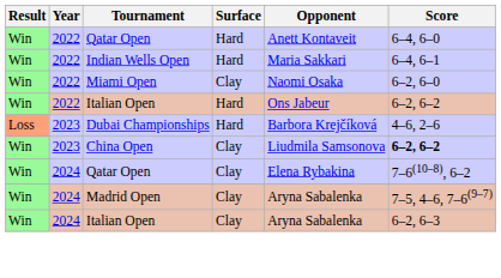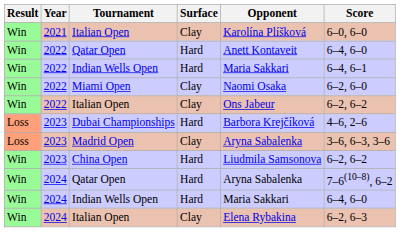+ row: Win | 2021 | Italian Open | Clay | Karolína Plíšková | 6–0, 6–0
2022 / Italian Open | Surface: Hard -> Clay
+ row: Loss | 2023 | Madrid Open | Clay | Aryna Sabalenka | 3–6, 6–3, 3–6
China Open | Surface: Clay -> Hard
China Open | Score: bold -> normal
2024 / Qatar Open | Surface: Clay -> Hard
2024 / Qatar Open | Opponent: Elena Rybakina -> Aryna Sabalenka
+ row: Win | 2024 | Indian Wells Open | Hard | Maria Sakkari | 6–4, 6–0
- row: Win | 2024 | Madrid Open | Clay | Aryna Sabalenka | 7–5, 4–6, 7–6(9–7)
2024 / Italian Open | Opponent: Aryna Sabalenka -> Elena Rybakina
